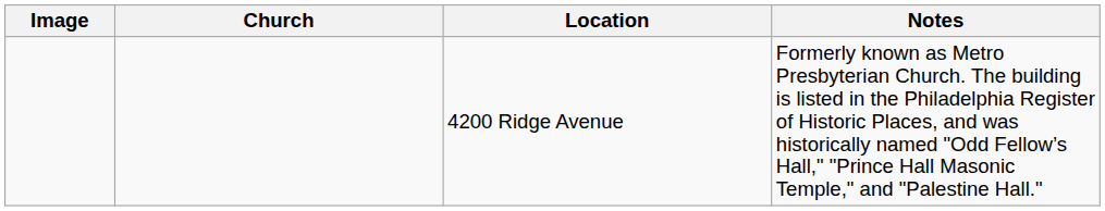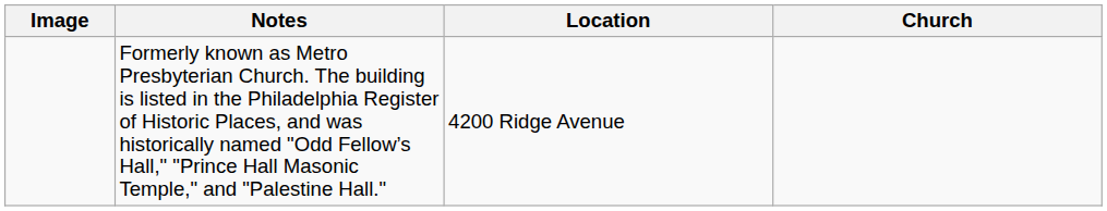columns swapped: Church <-> Notes
